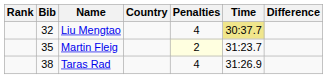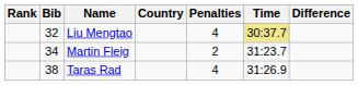Martin Fleig | Bib: 35 -> 34
Martin Fleig | Penalties: lightyellow background -> no background
